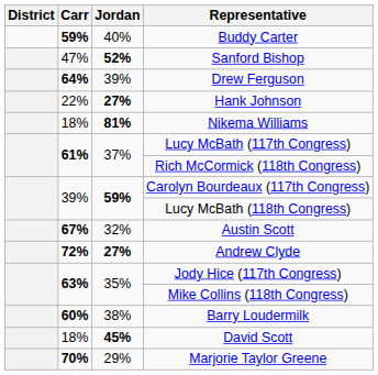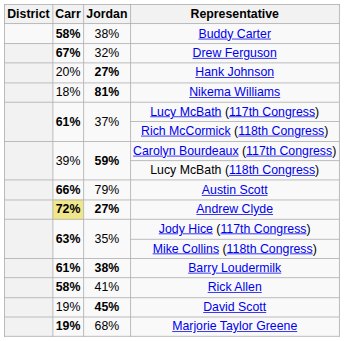Buddy Carter | Carr: 59% -> 58%
Buddy Carter | Jordan: 40% -> 38%
- row: 47% | 52% | Sanford Bishop
Drew Ferguson | Carr: 64% -> 67%
Drew Ferguson | Jordan: 39% -> 32%
Hank Johnson | Carr: 22% -> 20%
Austin Scott | Carr: 67% -> 66%
Austin Scott | Jordan: 32% -> 79%
Andrew Clyde | Carr: no background -> khaki background
Barry Loudermilk | Carr: 60% -> 61%
Barry Loudermilk | Jordan: normal -> bold
+ row: 58% | 41% | Rick Allen
David Scott | Carr: 18% -> 19%
Marjorie Taylor Greene | Carr: 70% -> 19%
Marjorie Taylor Greene | Jordan: 29% -> 68%
